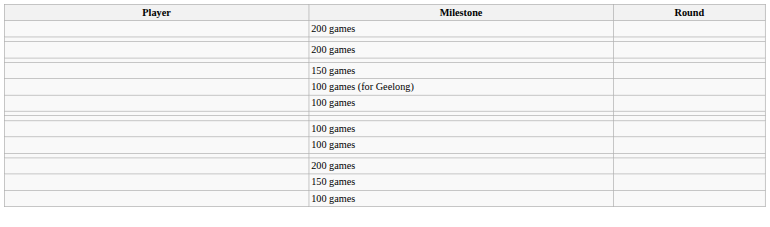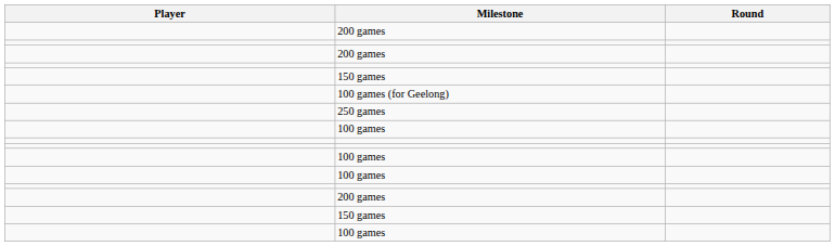+ row: 250 games
